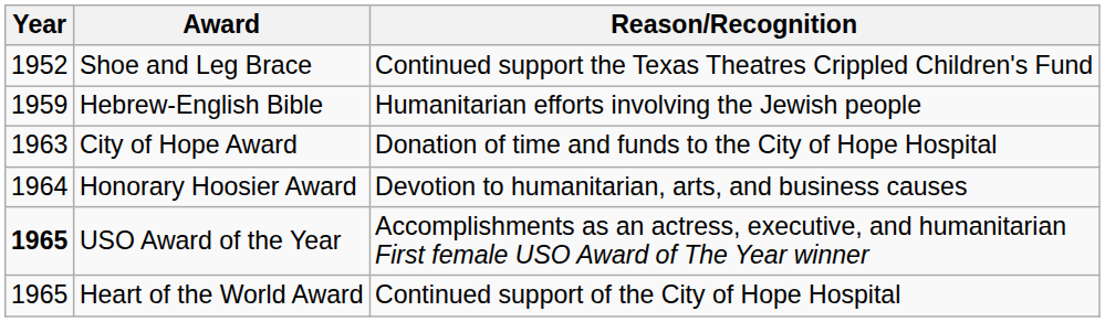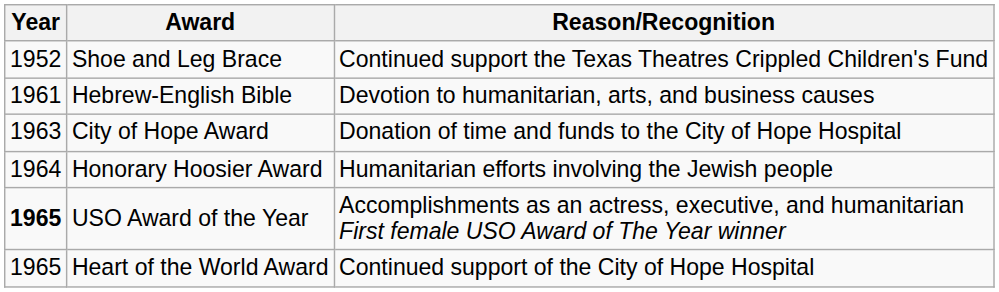Hebrew-English Bible | Year: 1959 -> 1961
Hebrew-English Bible | Reason/Recognition: Humanitarian efforts involving the Jewish people -> Devotion to humanitarian, arts, and business causes
Honorary Hoosier Award | Reason/Recognition: Devotion to humanitarian, arts, and business causes -> Humanitarian efforts involving the Jewish people
